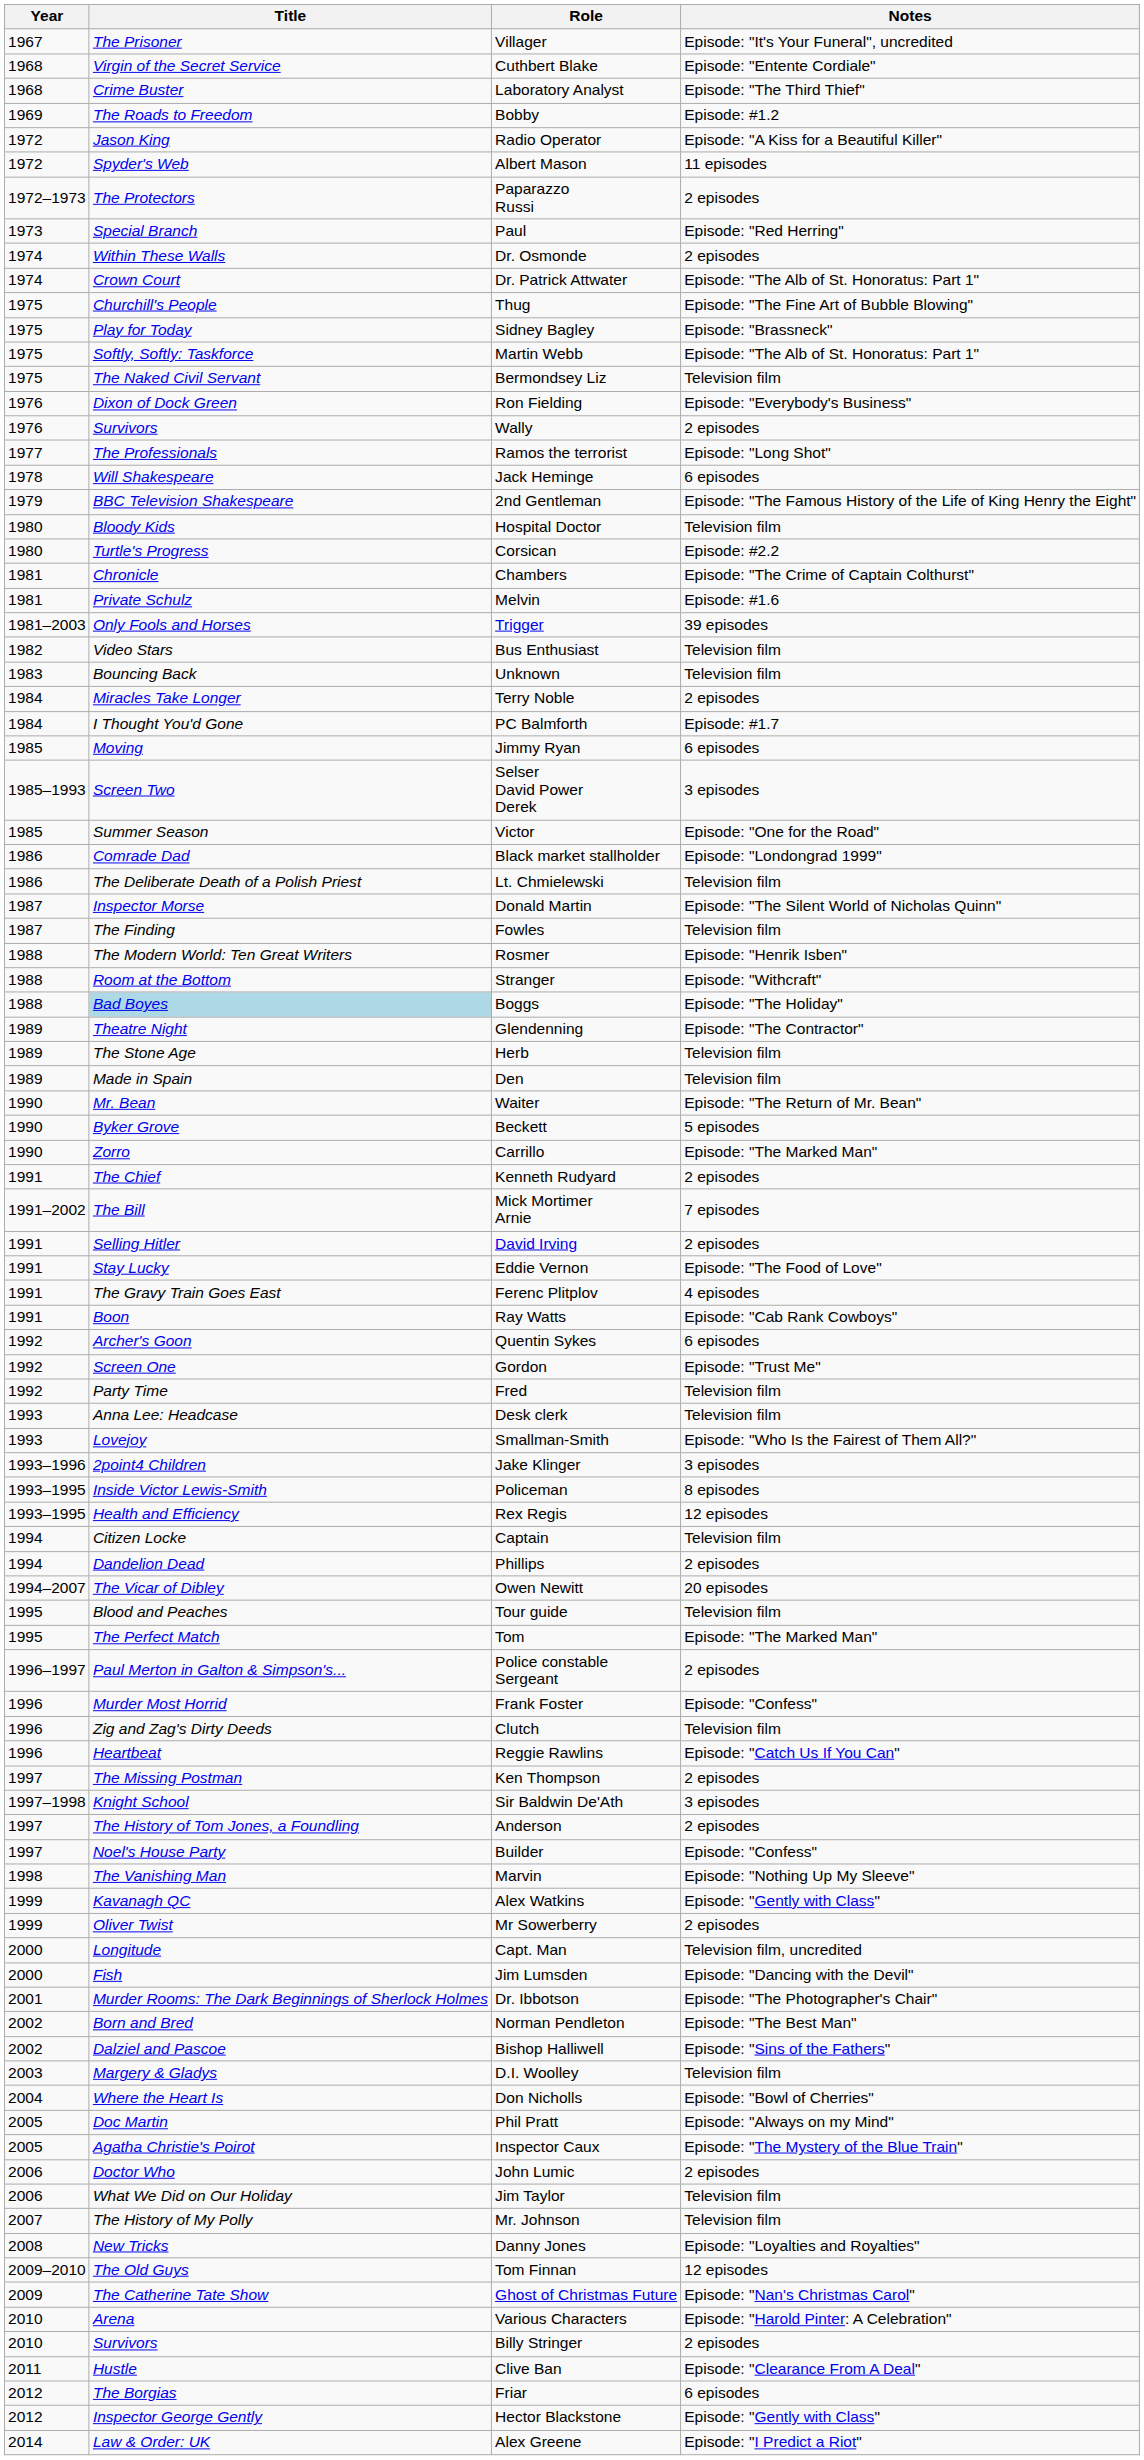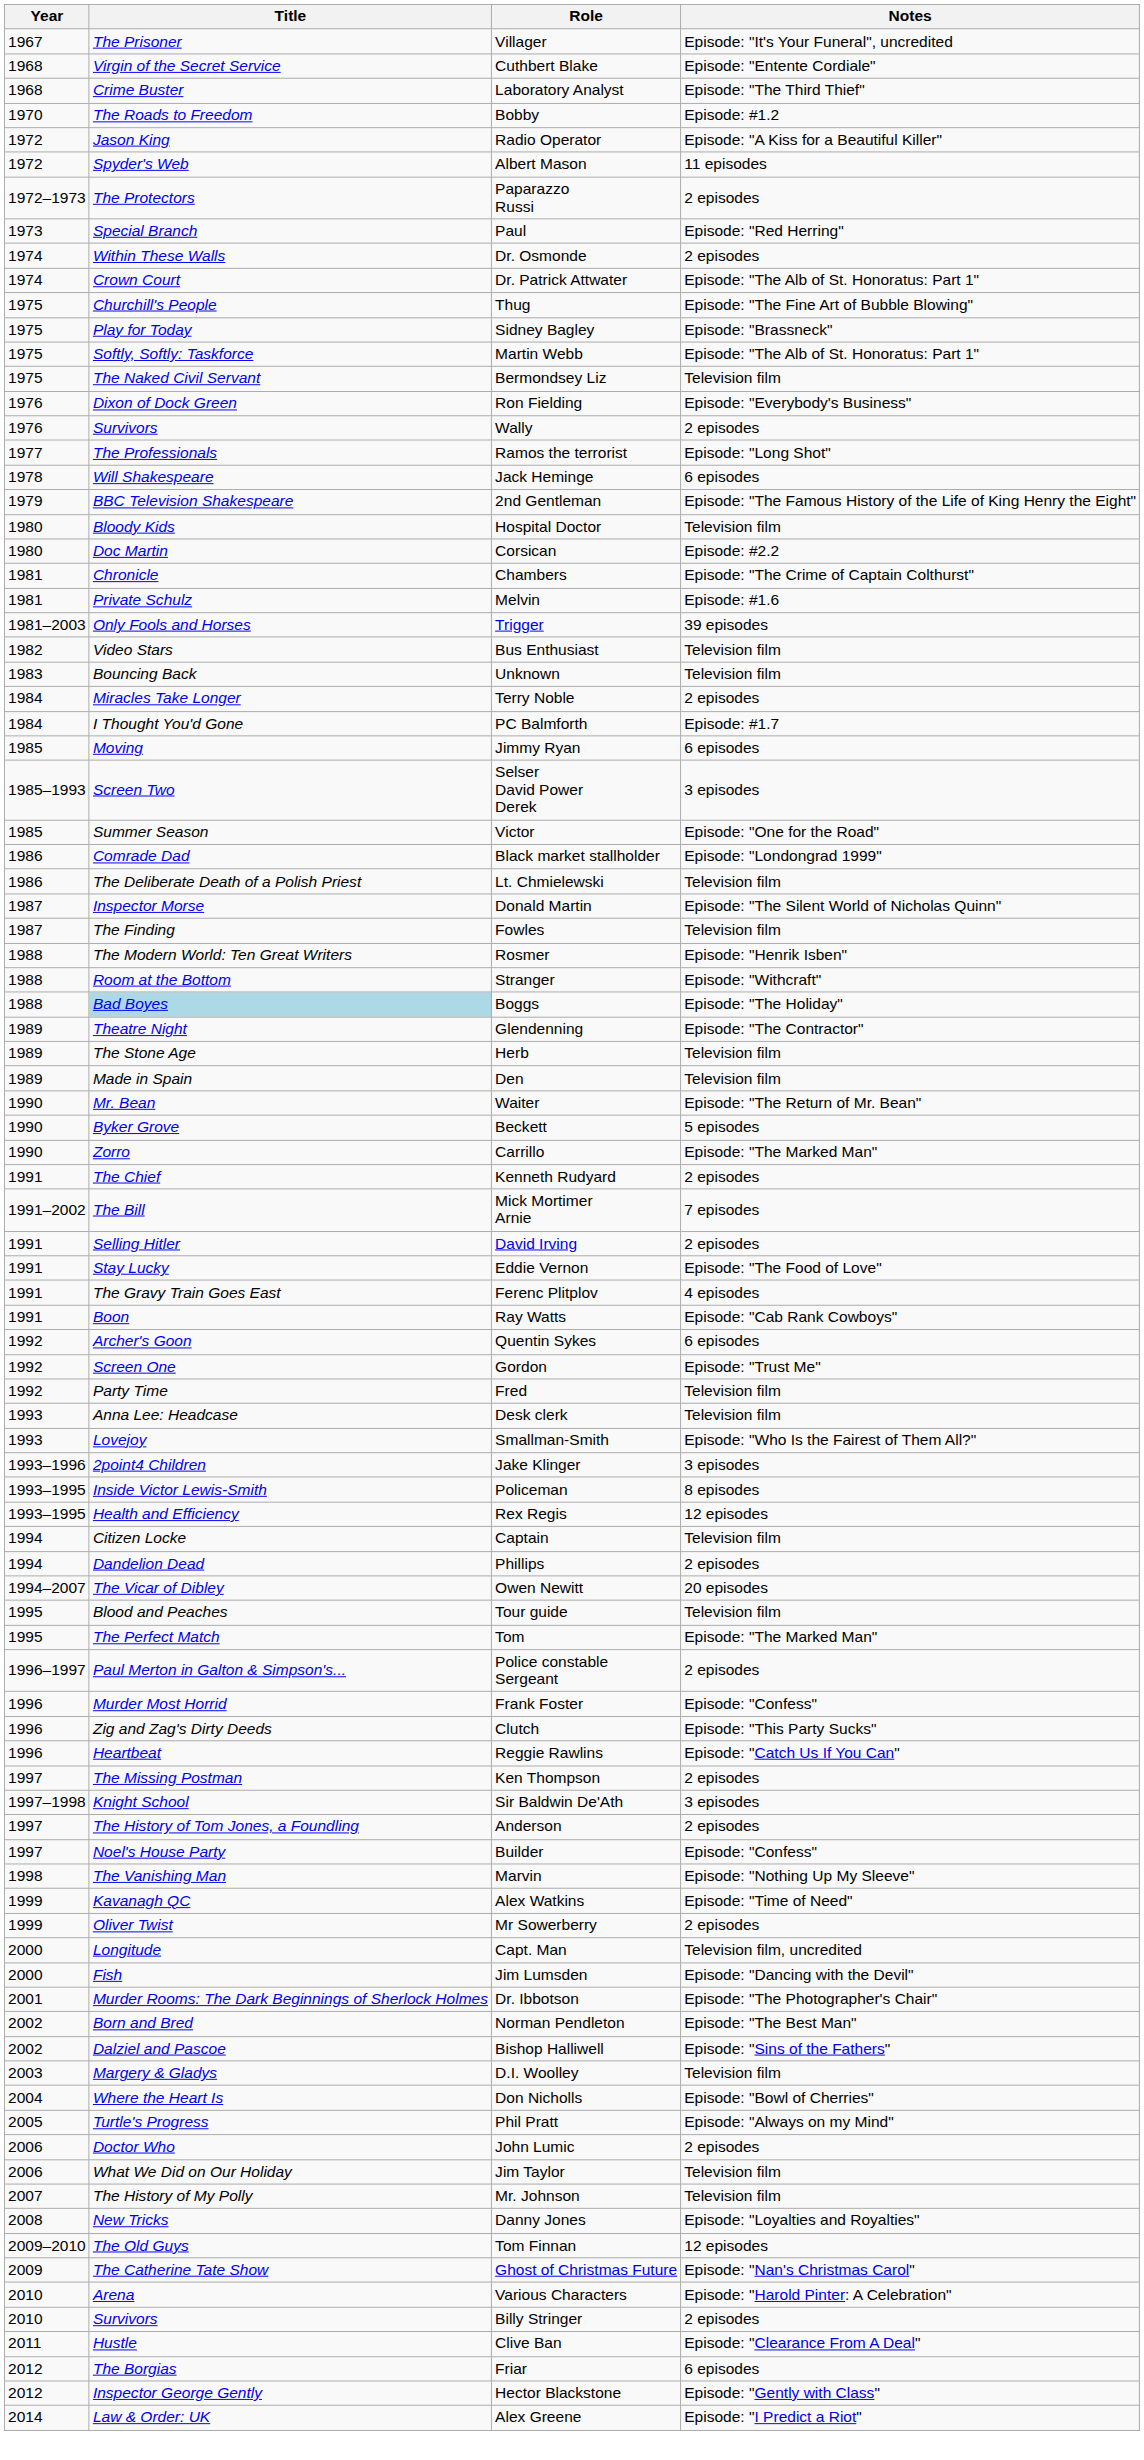Bobby | Year: 1969 -> 1970
Corsican | Title: Turtle's Progress -> Doc Martin
Clutch | Notes: Television film -> Episode: "This Party Sucks"
Alex Watkins | Notes: Episode: "Gently with Class" -> Episode: "Time of Need"
Phil Pratt | Title: Doc Martin -> Turtle's Progress
- row: 2005 | Agatha Christie's Poirot | Inspector Caux | Episode: "The Mystery of the Blue Train"
